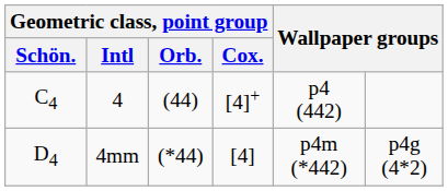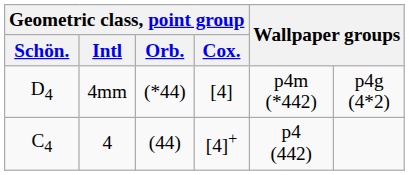rows swapped: 4 <-> 4mm
